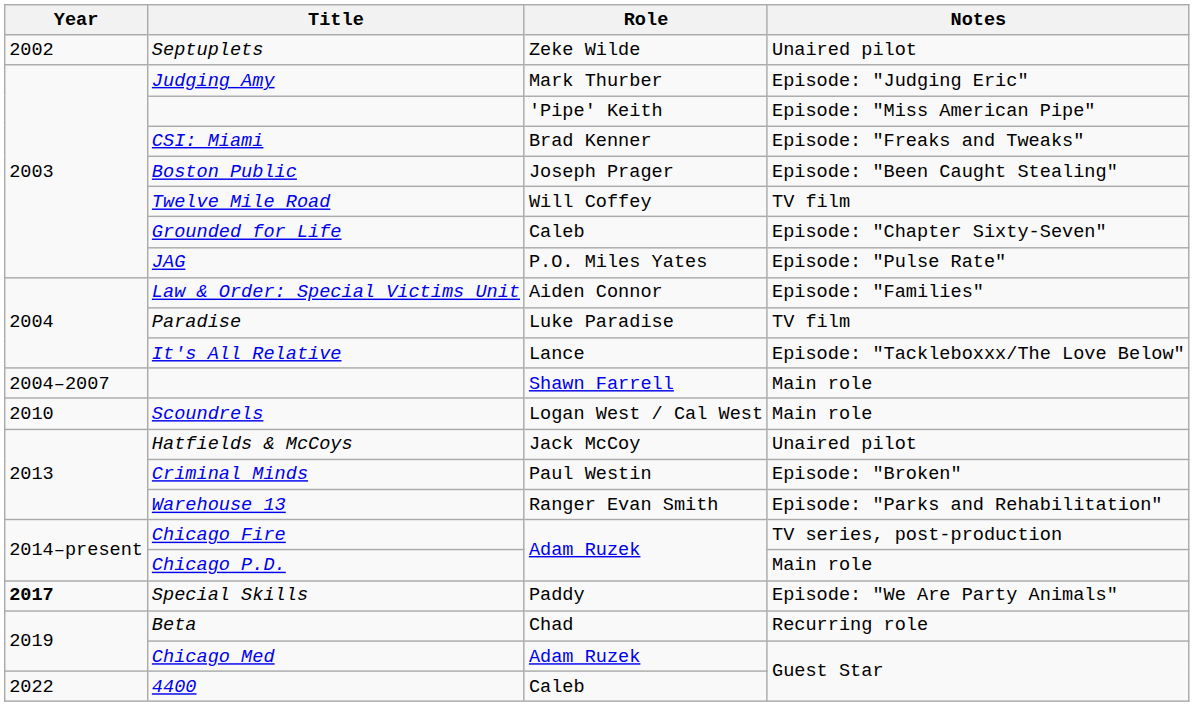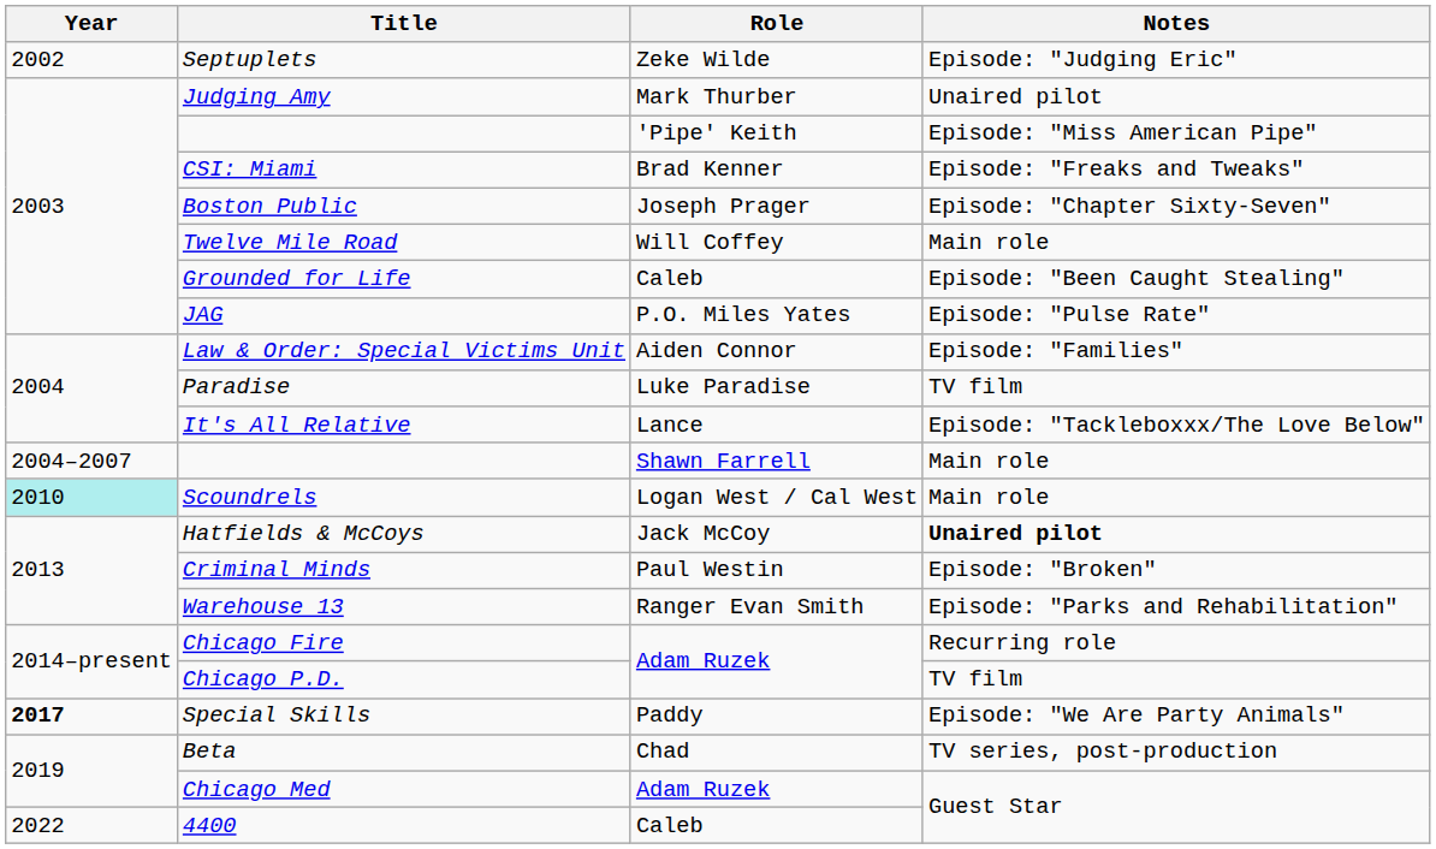Septuplets | Notes: Unaired pilot -> Episode: "Judging Eric"
Judging Amy | Notes: Episode: "Judging Eric" -> Unaired pilot
Boston Public | Notes: Episode: "Been Caught Stealing" -> Episode: "Chapter Sixty-Seven"
Twelve Mile Road | Notes: TV film -> Main role
Grounded for Life | Notes: Episode: "Chapter Sixty-Seven" -> Episode: "Been Caught Stealing"
Scoundrels | Year: no background -> paleturquoise background
Hatfields & McCoys | Notes: normal -> bold
Chicago Fire | Notes: TV series, post-production -> Recurring role
Chicago P.D. | Notes: Main role -> TV film
Beta | Notes: Recurring role -> TV series, post-production
